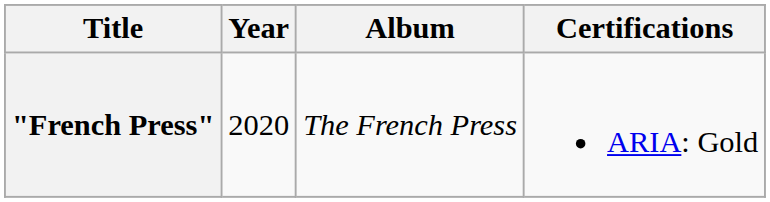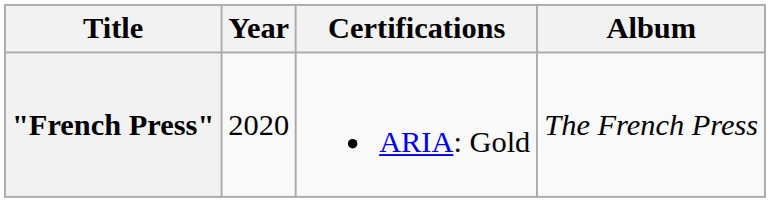columns swapped: Certifications <-> Album
